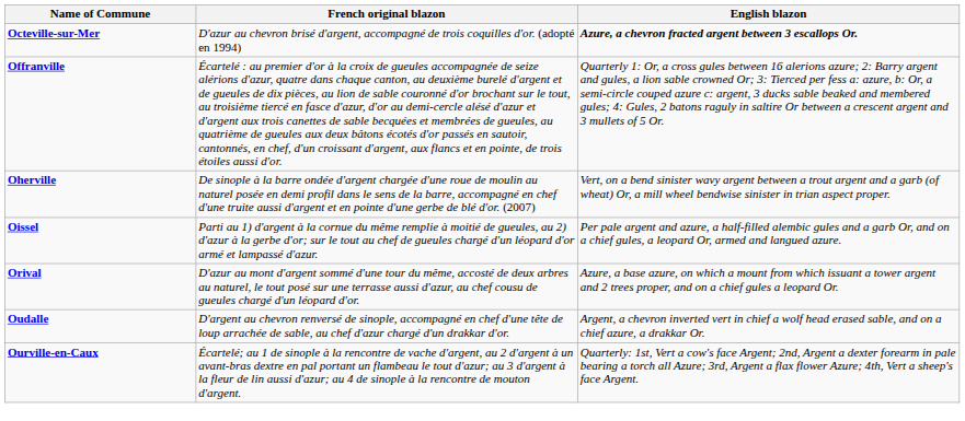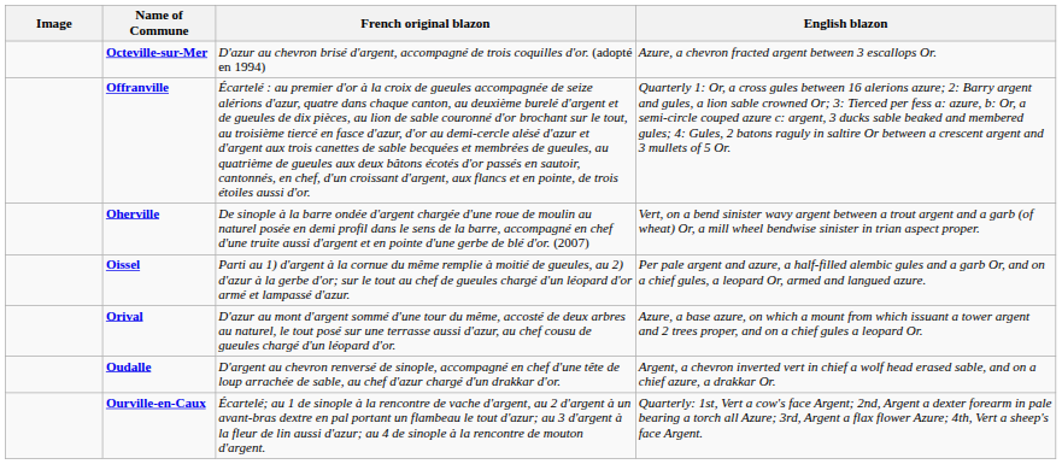+ column: Image
Octeville-sur-Mer | English blazon: bold -> normal
